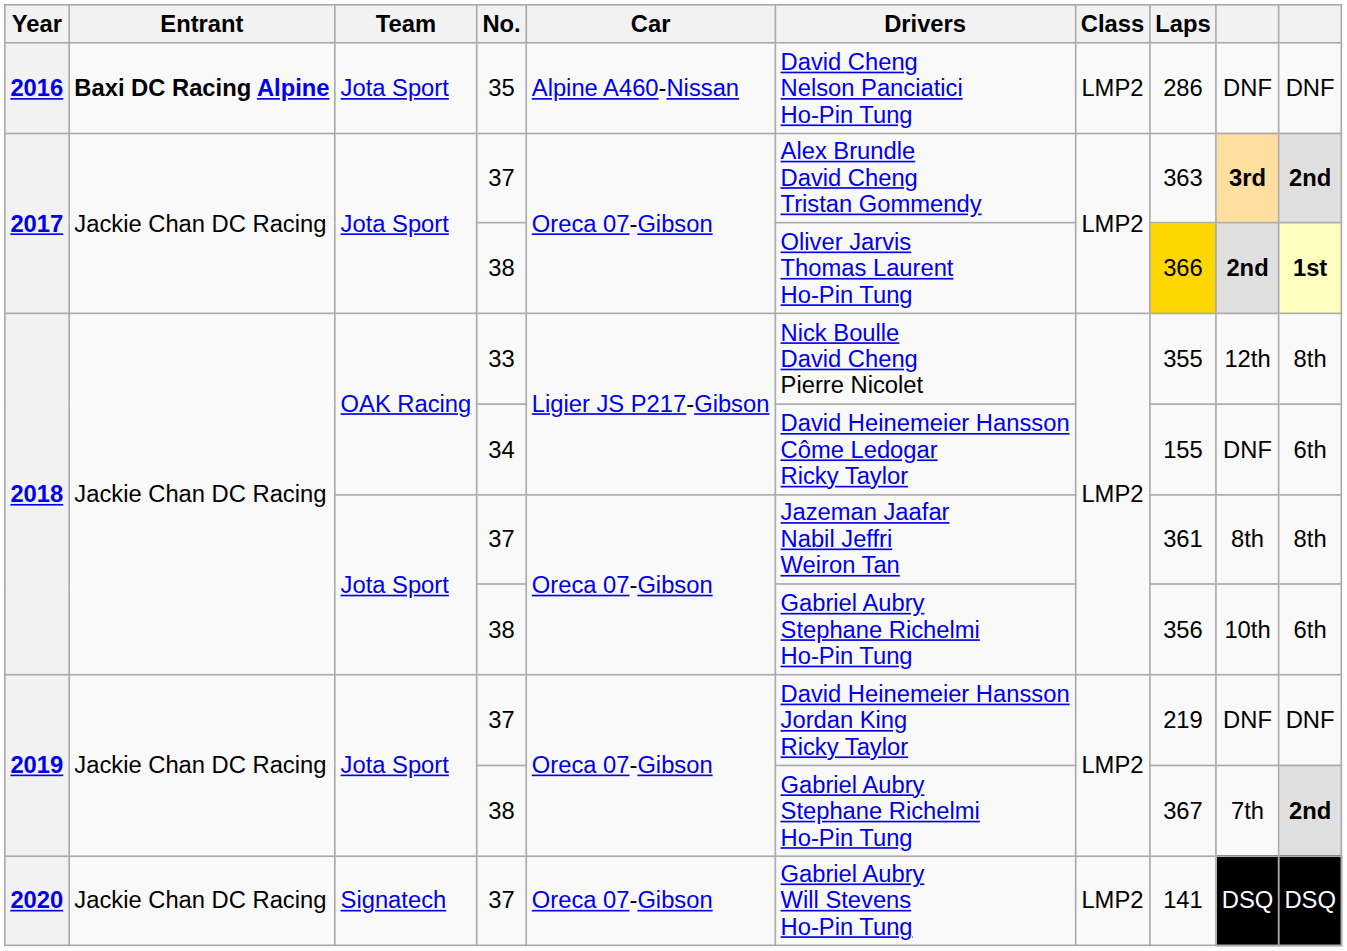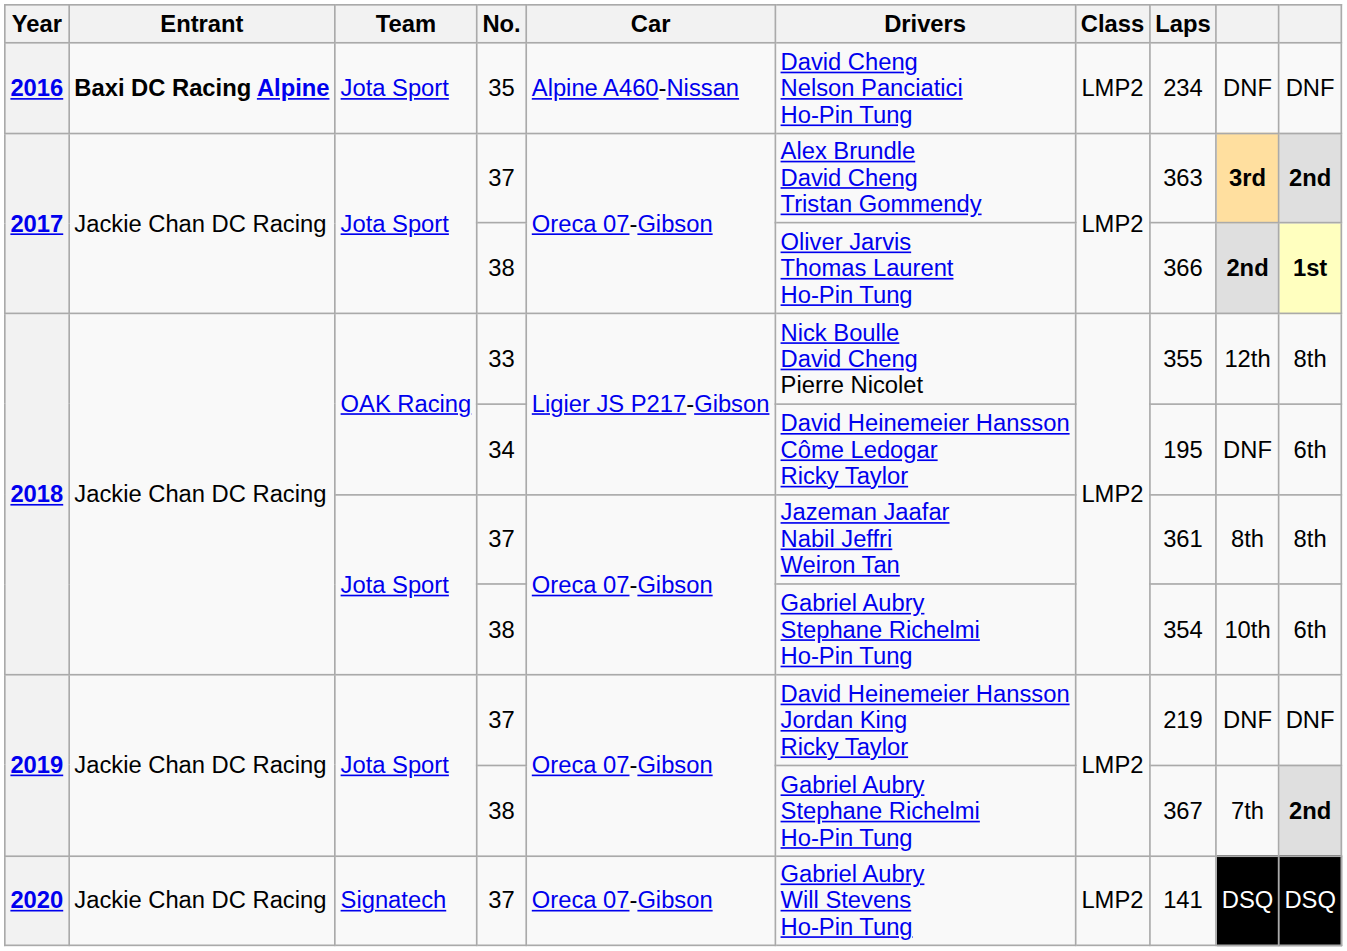2016 | Laps: 286 -> 234
2017 / 38 | Laps: gold background -> no background
2018 / 34 | Laps: 155 -> 195
2018 / 38 | Laps: 356 -> 354
